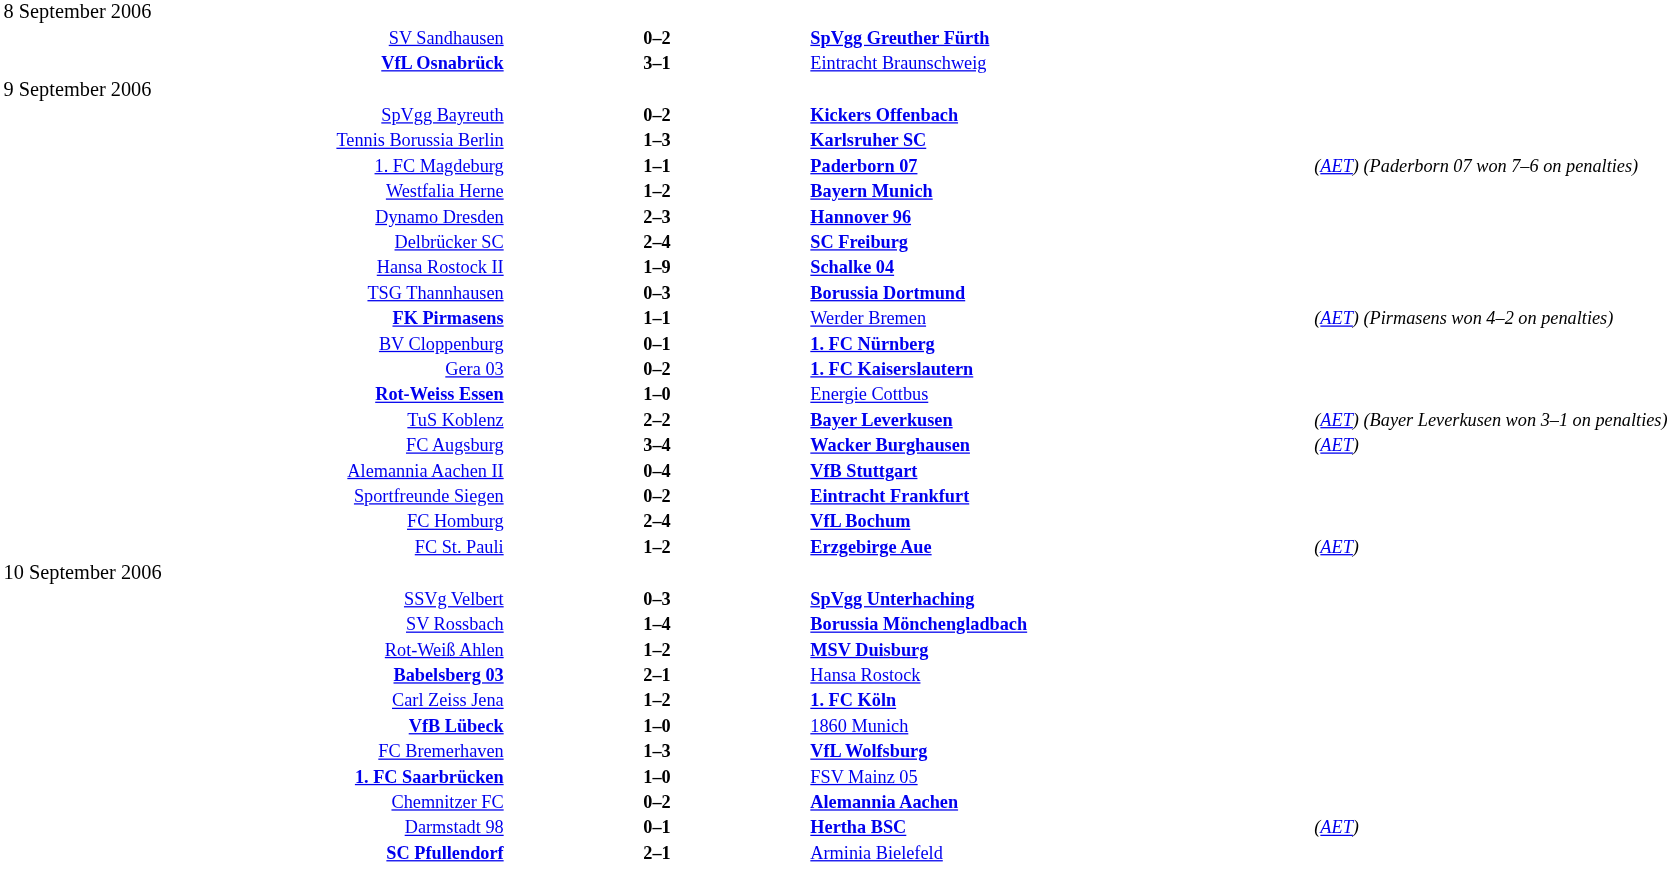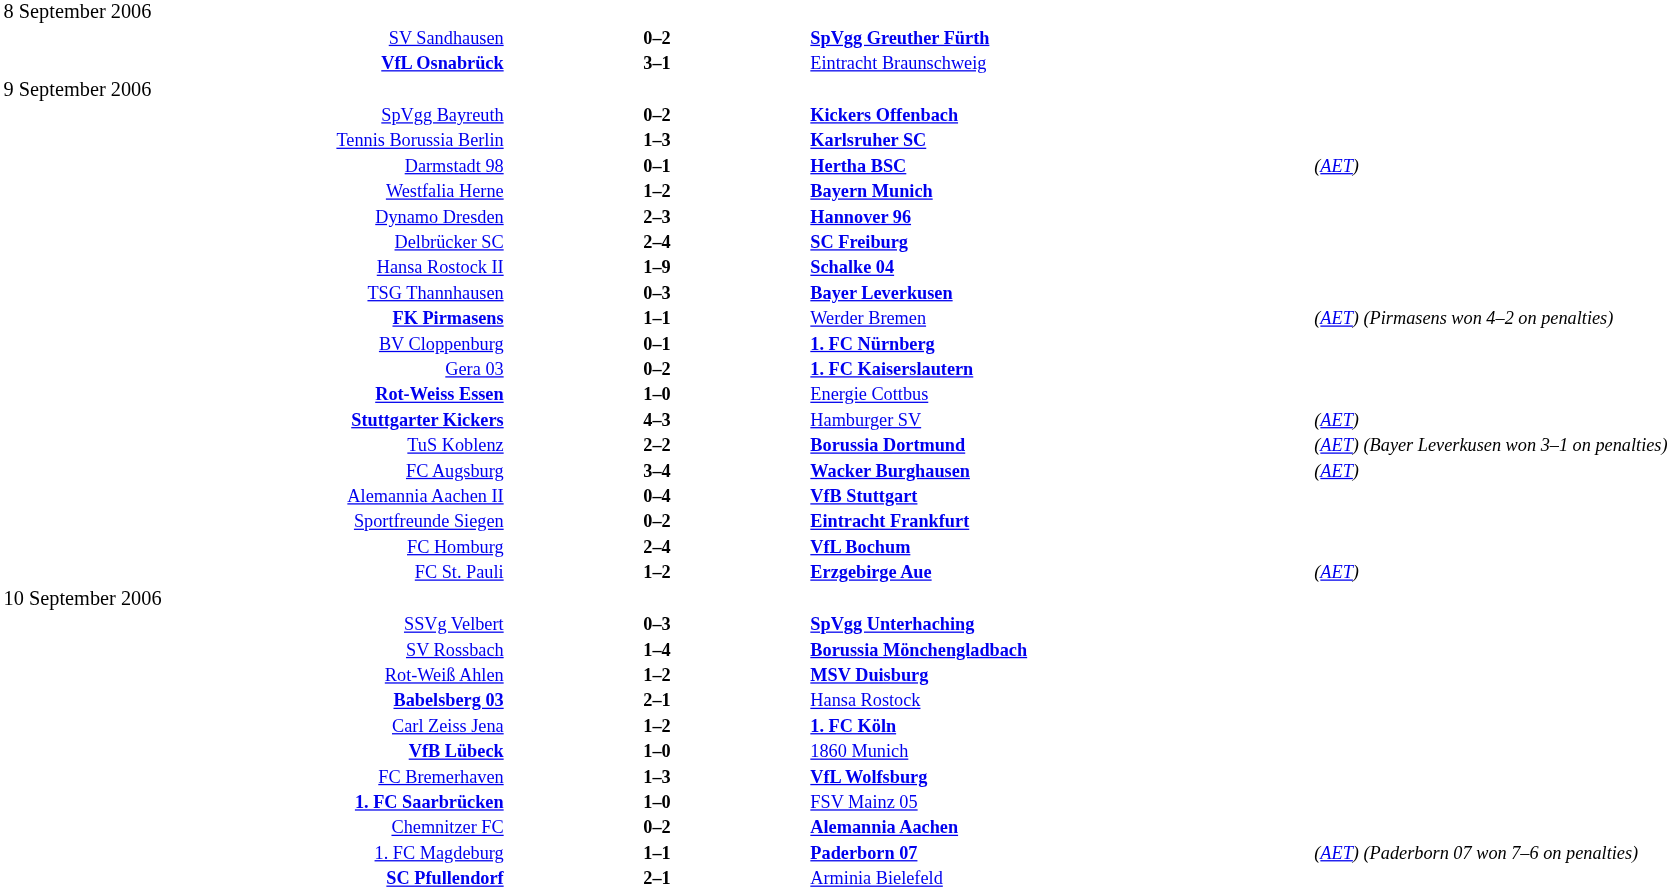rows swapped: 1. FC Magdeburg <-> Darmstadt 98
TSG Thannhausen | column 3: Borussia Dortmund -> Bayer Leverkusen
+ row: Stuttgarter Kickers | 4–3 | Hamburger SV | (AET)
TuS Koblenz | column 3: Bayer Leverkusen -> Borussia Dortmund
